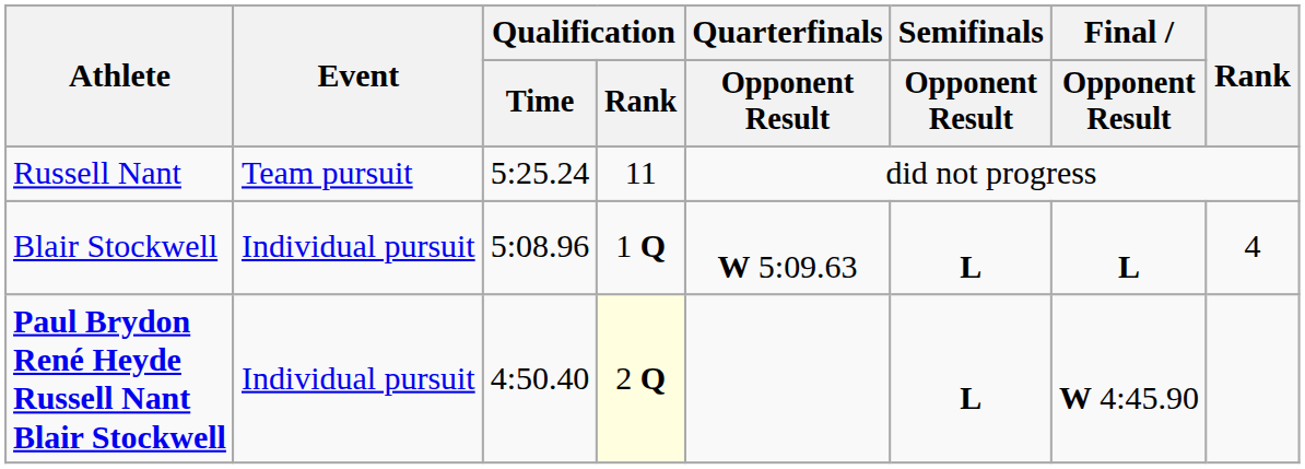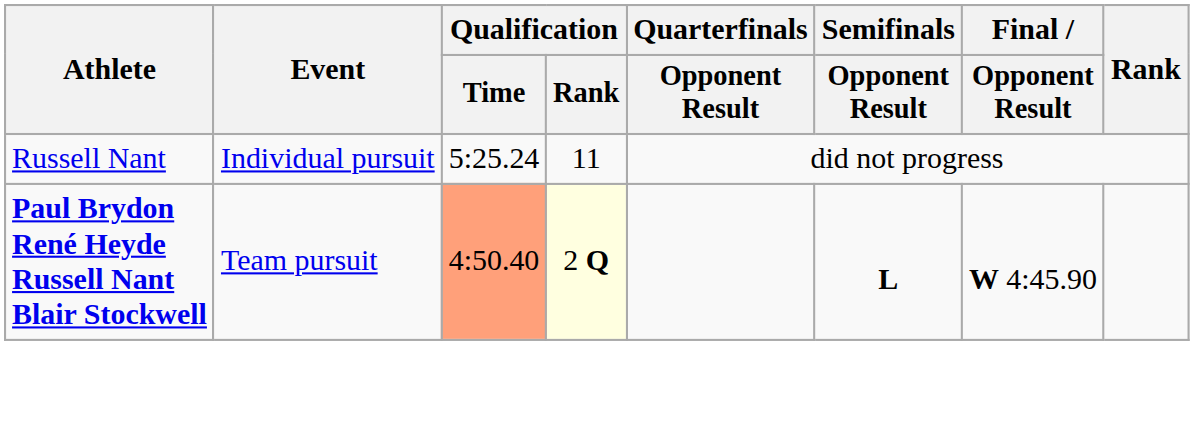Russell Nant | Event: Team pursuit -> Individual pursuit
- row: Blair Stockwell | Individual pursuit | 5:08.96 | 1 Q | W 5:09.63 | L | L | 4
Paul Brydon René Heyde Russell Nant Blair Stockwell | Event: Individual pursuit -> Team pursuit
Paul Brydon René Heyde Russell Nant Blair Stockwell | Qualification / Time: no background -> lightsalmon background
